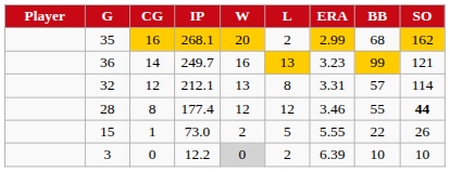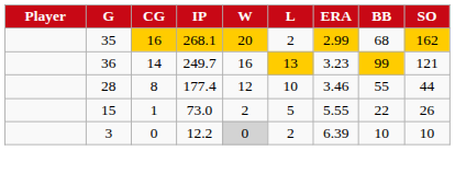- row: 32 | 12 | 212.1 | 13 | 8 | 3.31 | 57 | 114
28 | L: 12 -> 10
28 | SO: bold -> normal
